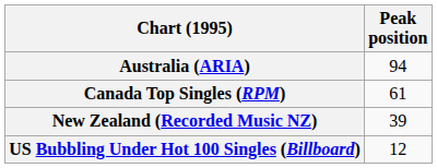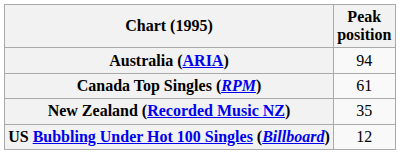New Zealand (Recorded Music NZ) | Peak position: 39 -> 35
